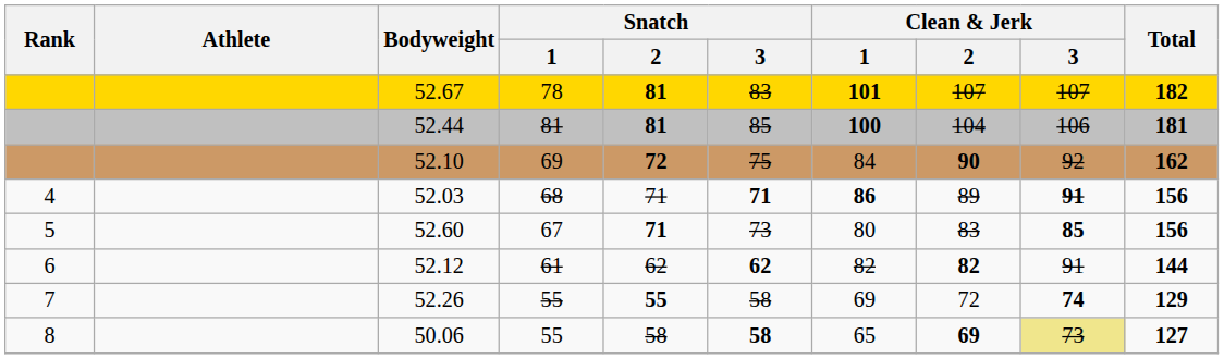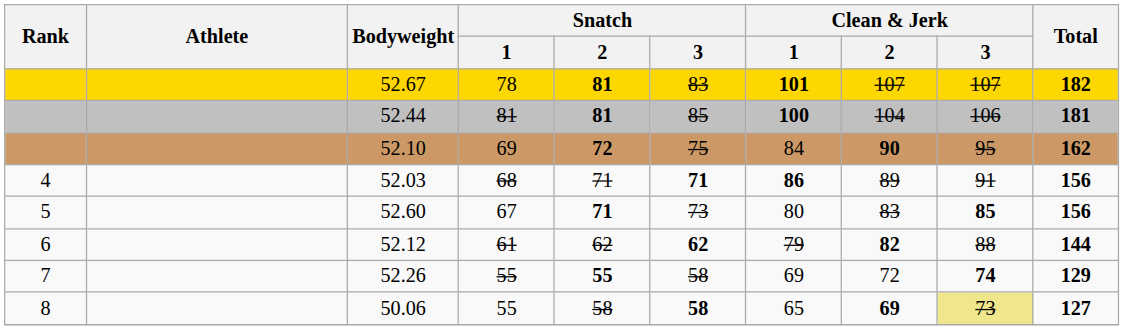52.10 | Clean & Jerk / 3: 92 -> 95
52.03 | Clean & Jerk / 3: bold -> normal
52.12 | Clean & Jerk / 1: 82 -> 79
52.12 | Clean & Jerk / 3: 91 -> 88
